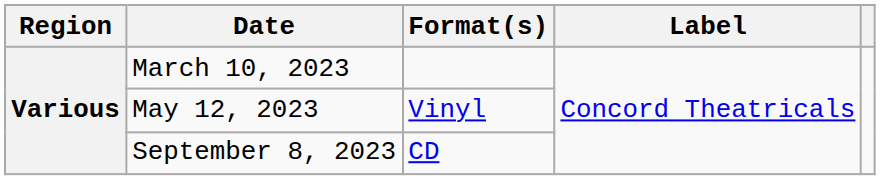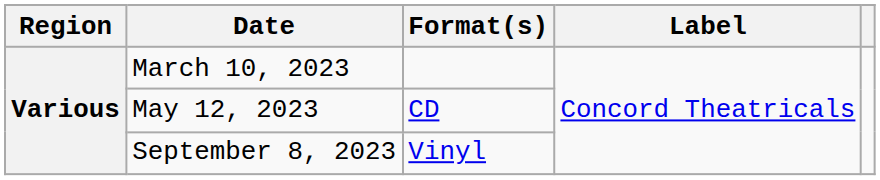May 12, 2023 | Format(s): Vinyl -> CD
September 8, 2023 | Format(s): CD -> Vinyl
